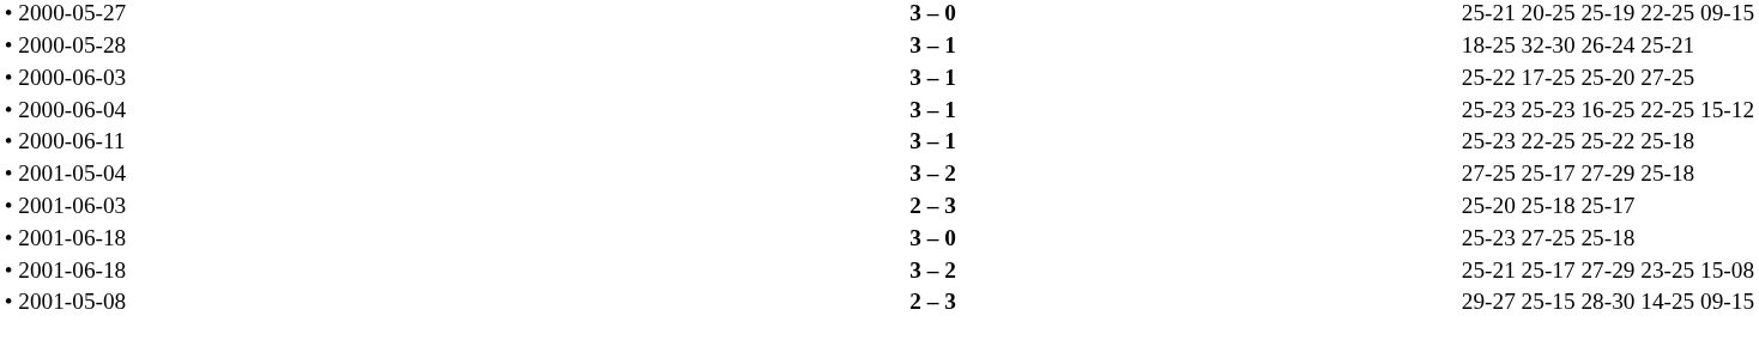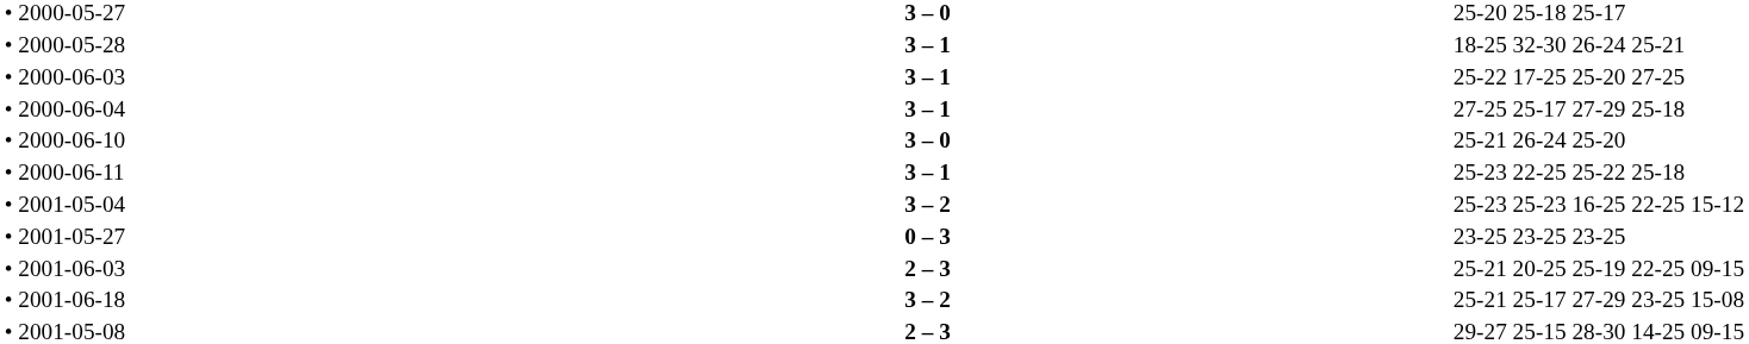• 2000-05-27 | column 5: 25-21 20-25 25-19 22-25 09-15 -> 25-20 25-18 25-17
• 2000-06-04 | column 5: 25-23 25-23 16-25 22-25 15-12 -> 27-25 25-17 27-29 25-18
+ row: • 2000-06-10 | 3 – 0 | 25-21 26-24 25-20
• 2001-05-04 | column 5: 27-25 25-17 27-29 25-18 -> 25-23 25-23 16-25 22-25 15-12
+ row: • 2001-05-27 | 0 – 3 | 23-25 23-25 23-25
• 2001-06-03 | column 5: 25-20 25-18 25-17 -> 25-21 20-25 25-19 22-25 09-15
- row: • 2001-06-18 | 3 – 0 | 25-23 27-25 25-18
